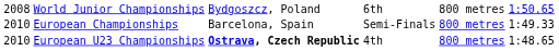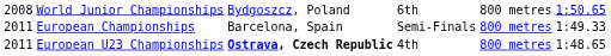European Championships | column 1: 2010 -> 2011
European U23 Championships | column 1: 2010 -> 2011
